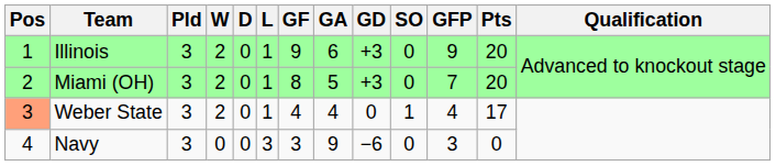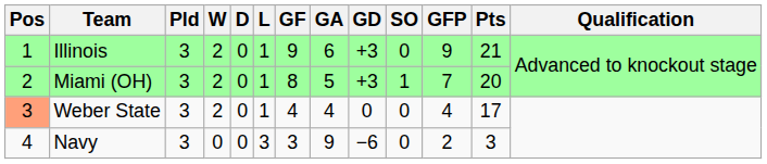Illinois | Pts: 20 -> 21
Miami (OH) | SO: 0 -> 1
Weber State | SO: 1 -> 0
Navy | GFP: 3 -> 2
Navy | Pts: 0 -> 3
